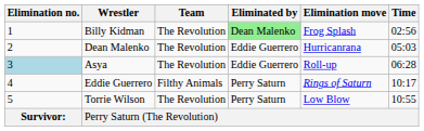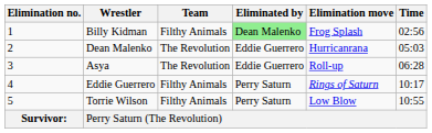Billy Kidman | Team: The Revolution -> Filthy Animals
Asya | Elimination no.: lightblue background -> no background
Torrie Wilson | Team: The Revolution -> Filthy Animals
